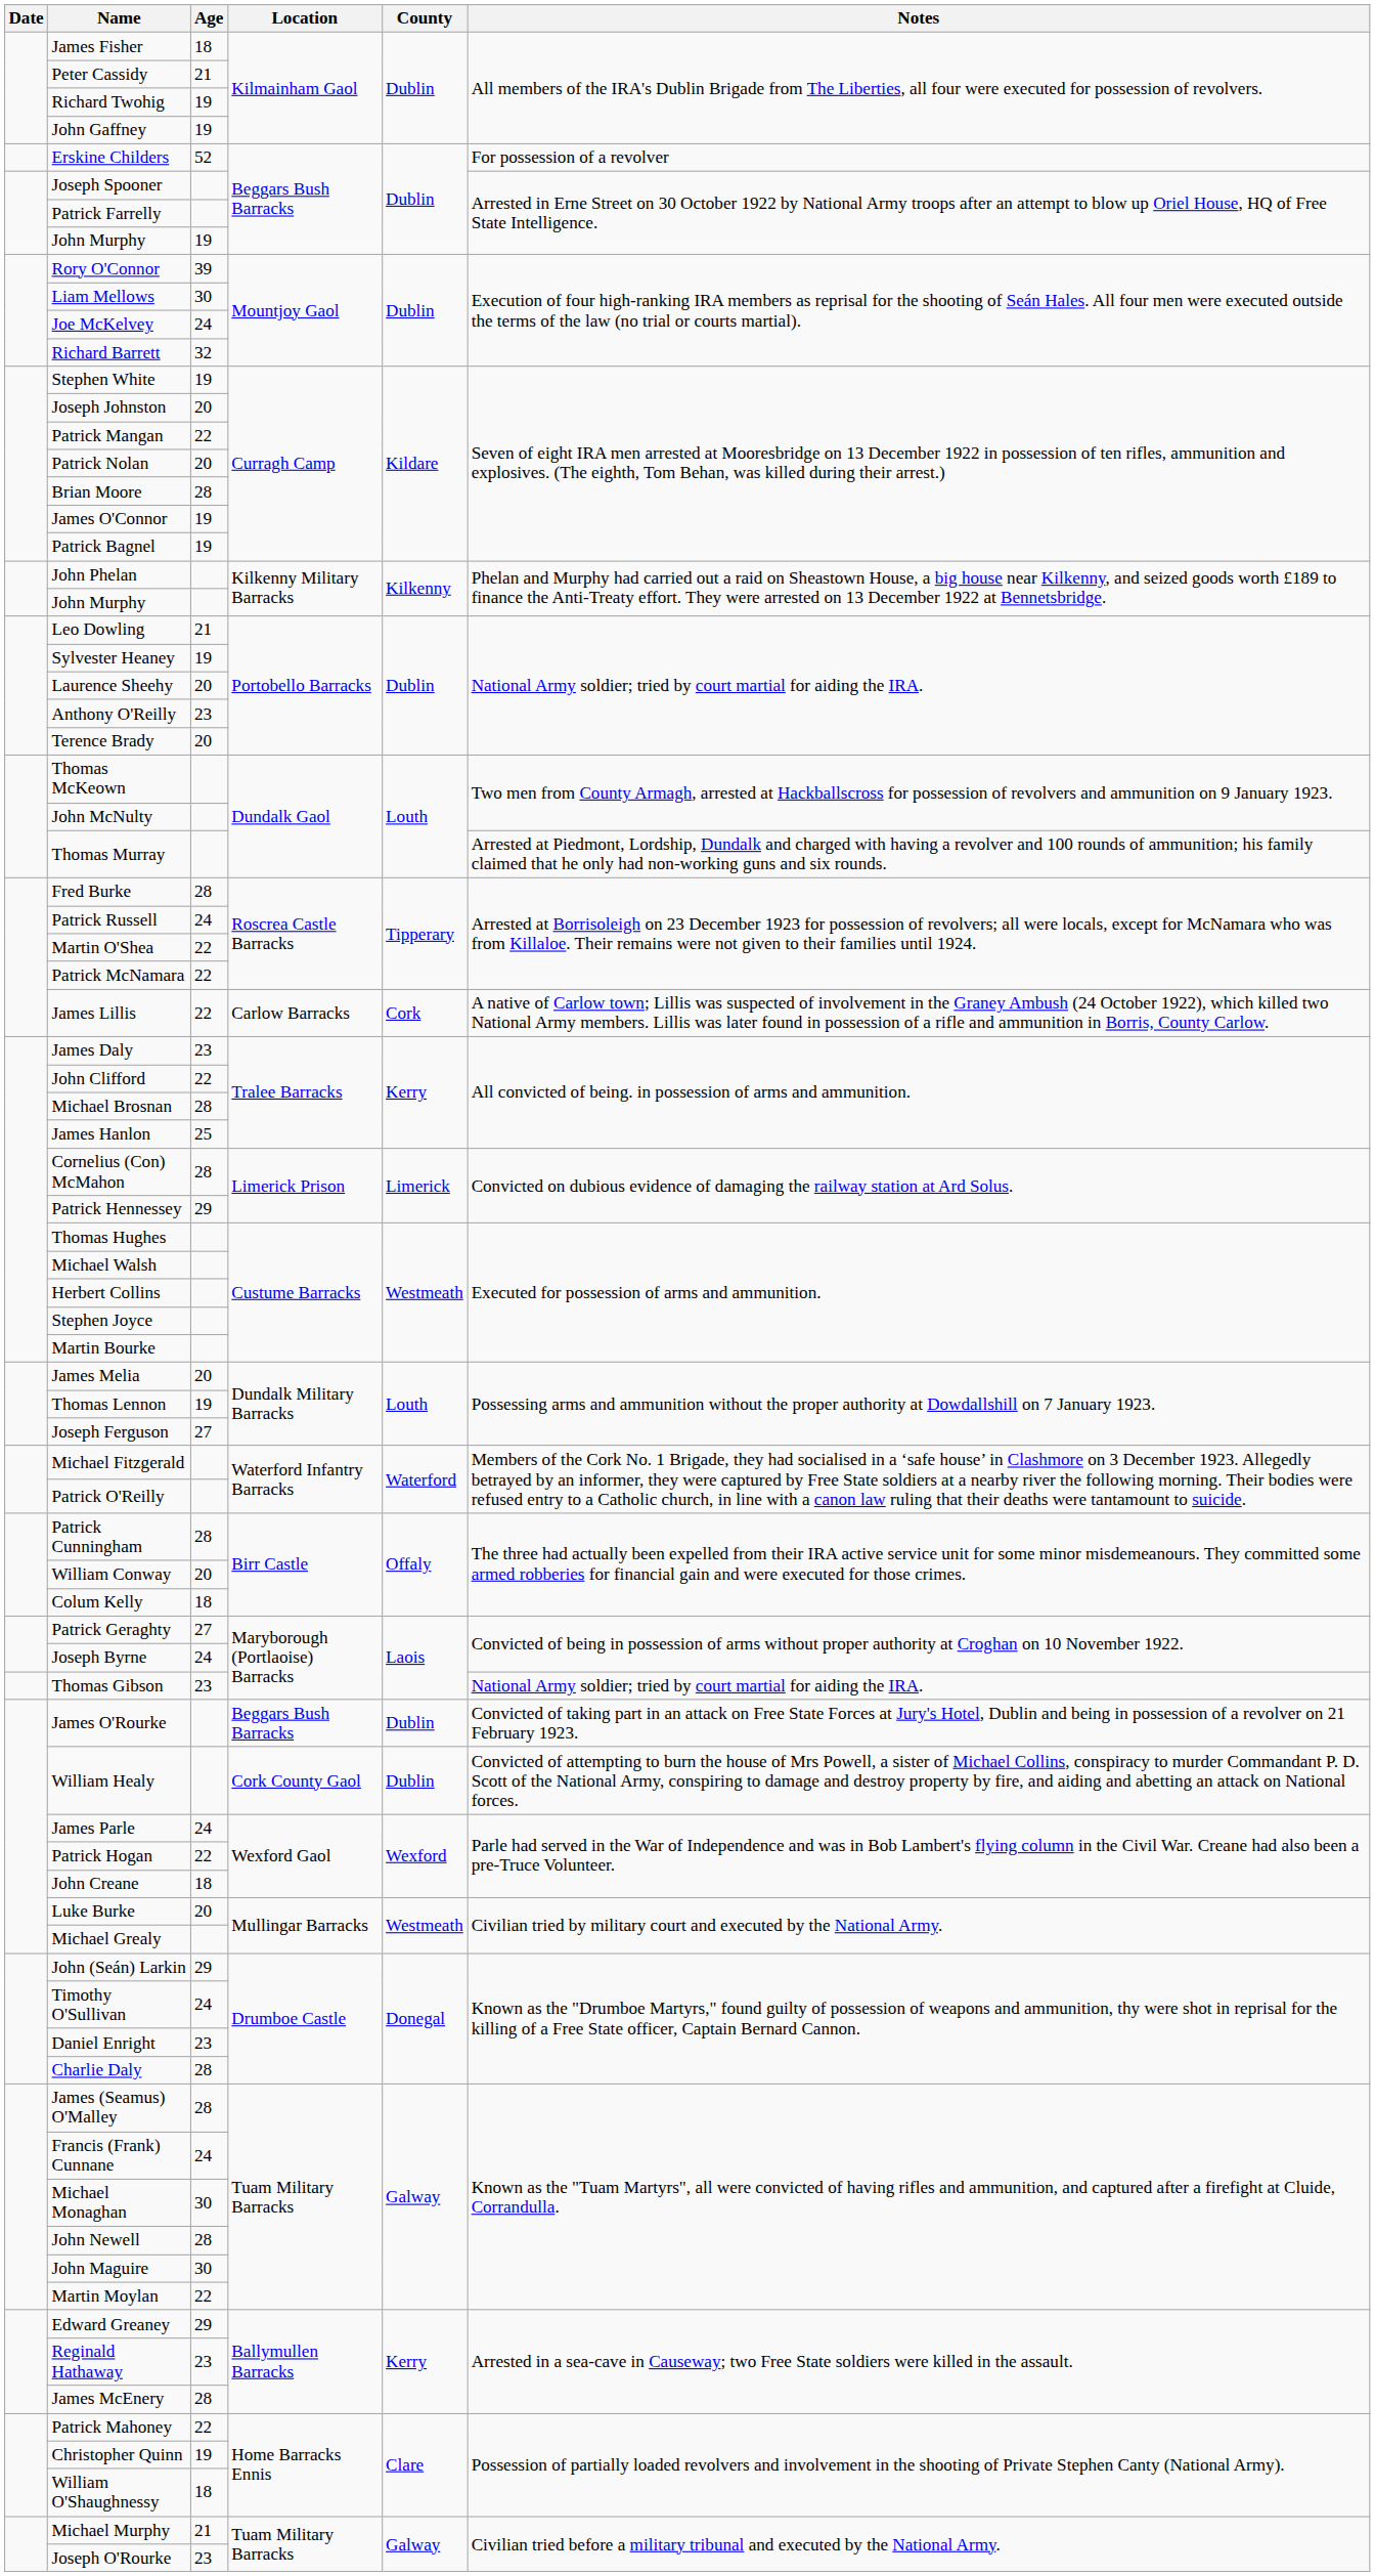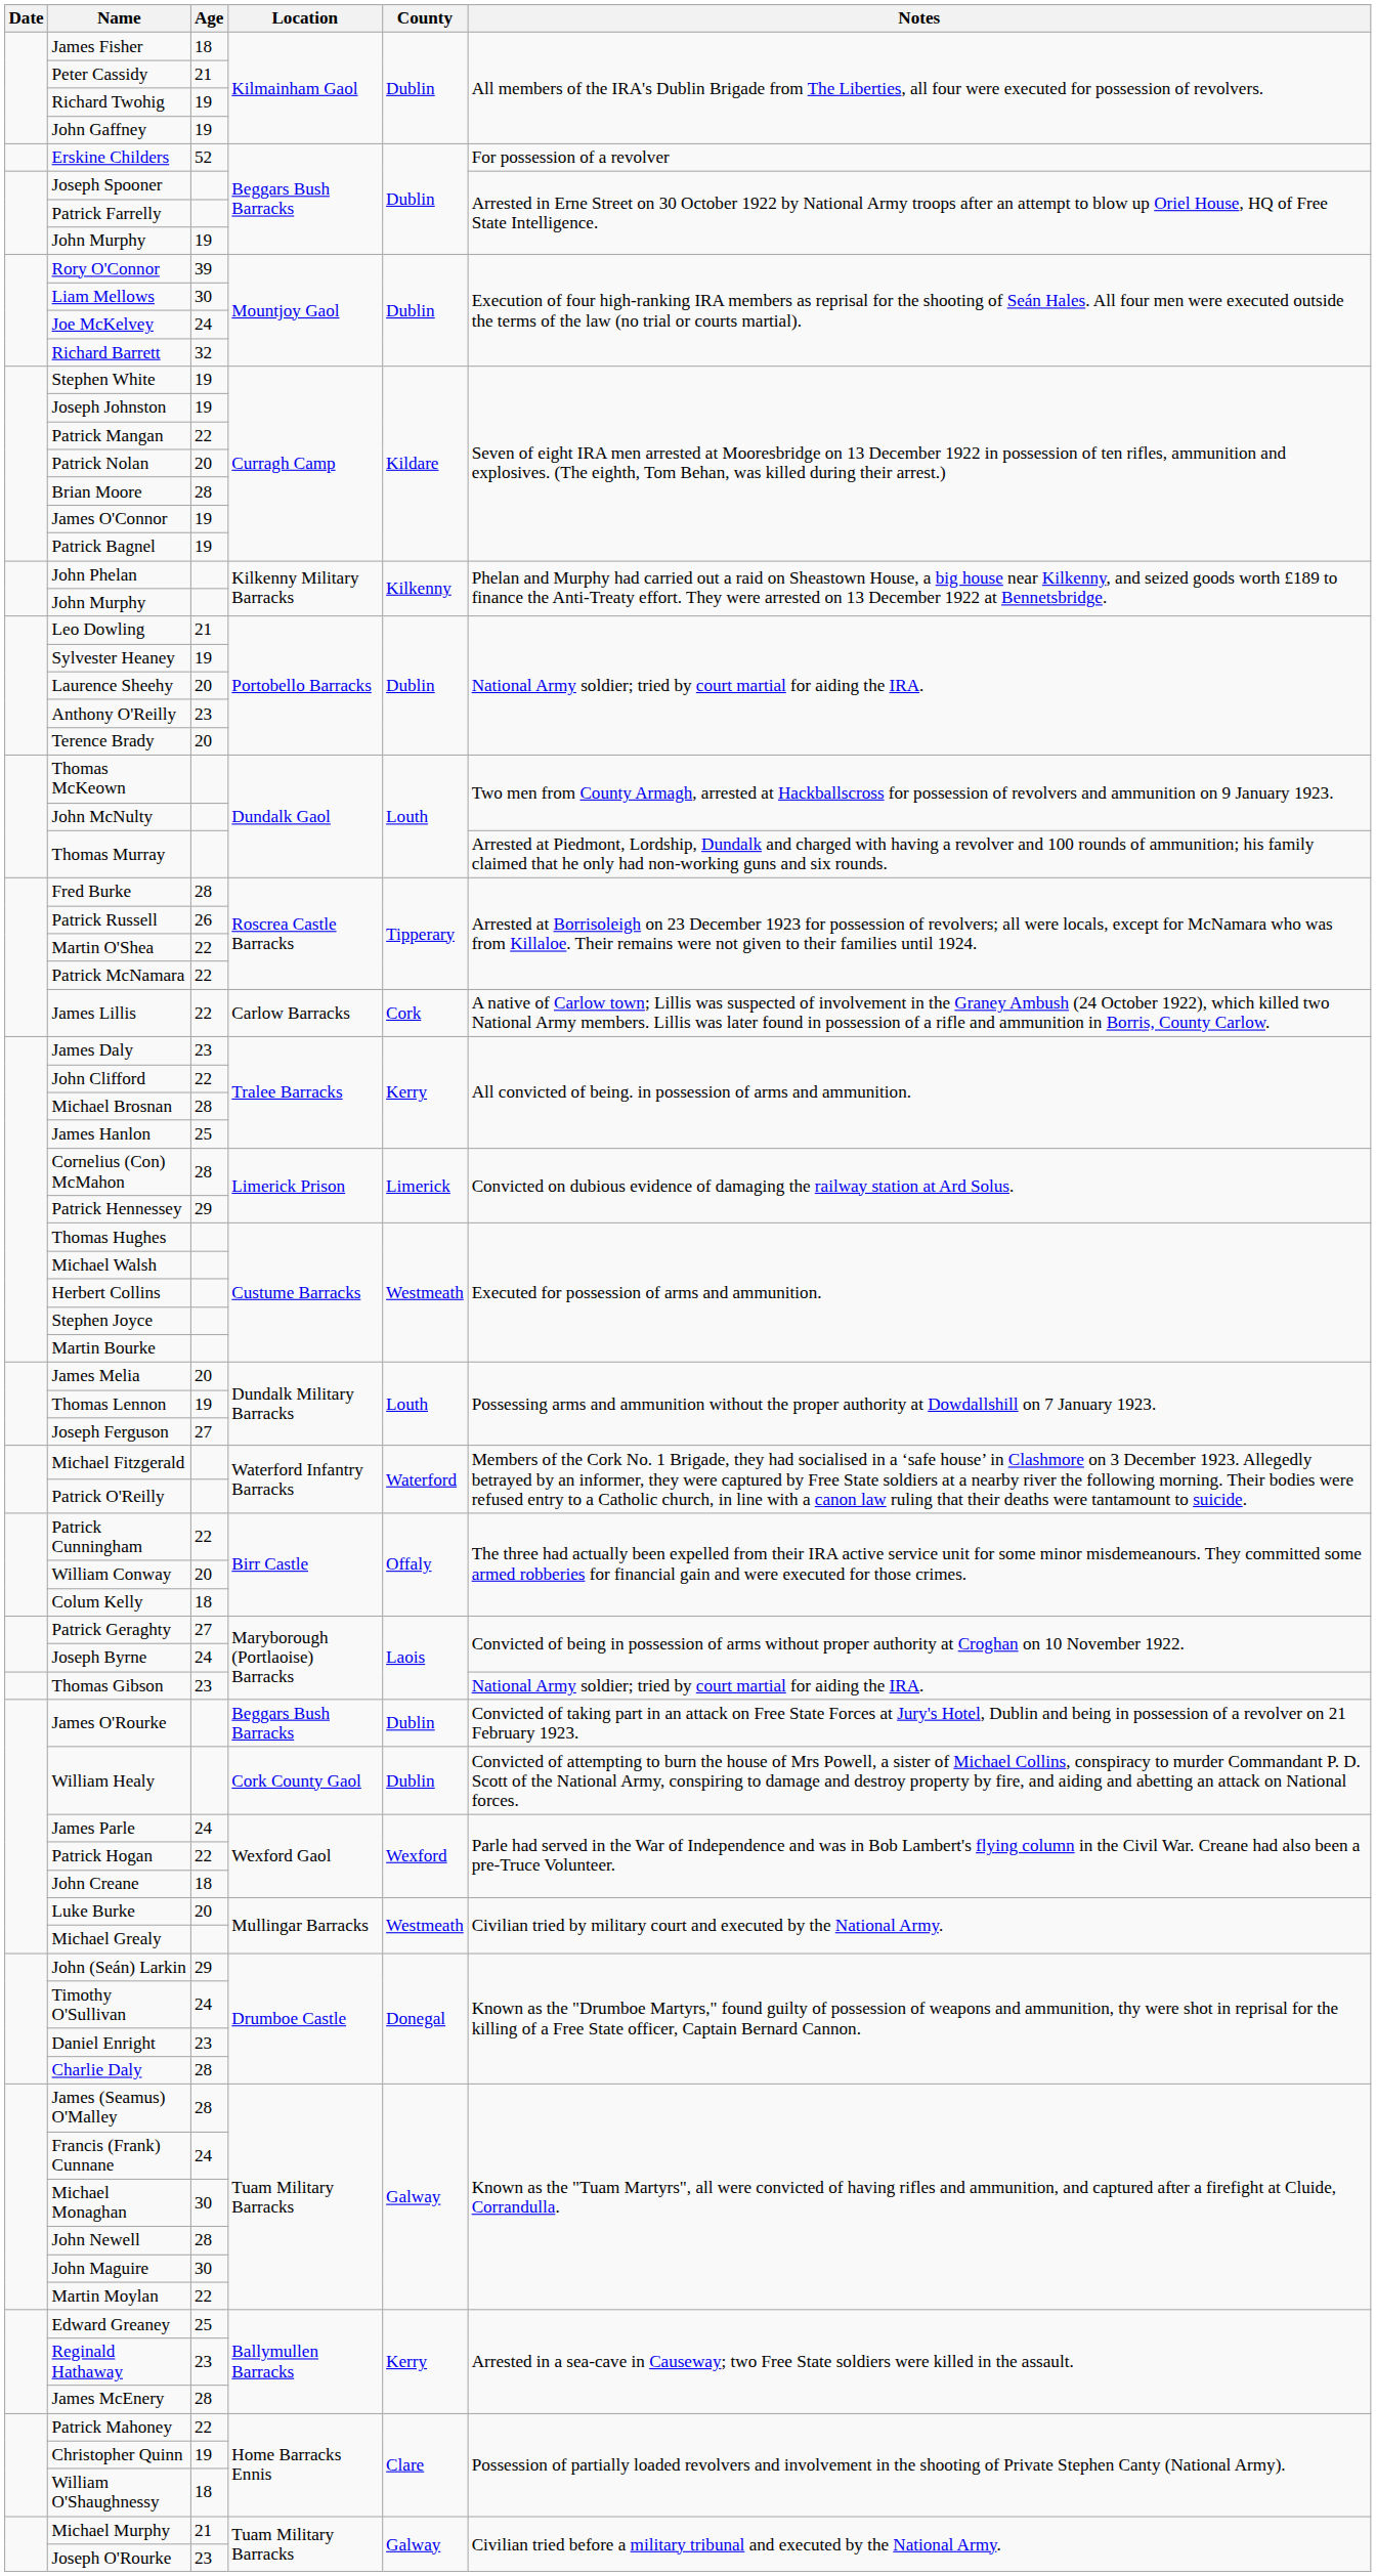Joseph Johnston | Age: 20 -> 19
Patrick Russell | Age: 24 -> 26
Patrick Cunningham | Age: 28 -> 22
Edward Greaney | Age: 29 -> 25
